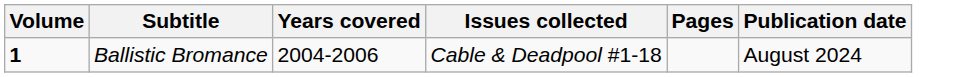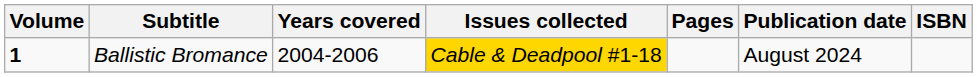+ column: ISBN
Ballistic Bromance | Issues collected: no background -> gold background
